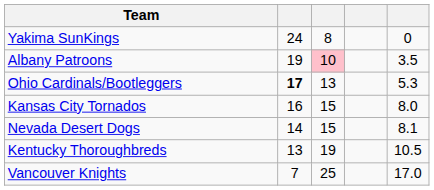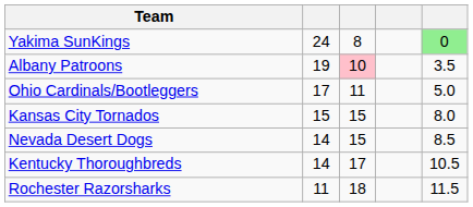Yakima SunKings | column 5: no background -> lightgreen background
Ohio Cardinals/Bootleggers | column 2: bold -> normal
Ohio Cardinals/Bootleggers | column 3: 13 -> 11
Ohio Cardinals/Bootleggers | column 5: 5.3 -> 5.0
Kansas City Tornados | column 2: 16 -> 15
Nevada Desert Dogs | column 5: 8.1 -> 8.5
Kentucky Thoroughbreds | column 2: 13 -> 14
Kentucky Thoroughbreds | column 3: 19 -> 17
+ row: Rochester Razorsharks | 11 | 18 | 11.5
- row: Vancouver Knights | 7 | 25 | 17.0
